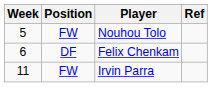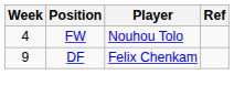Nouhou Tolo | Week: 5 -> 4
Felix Chenkam | Week: 6 -> 9
- row: 11 | FW | Irvin Parra
